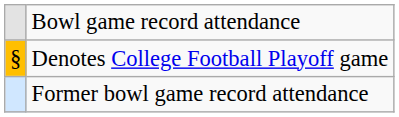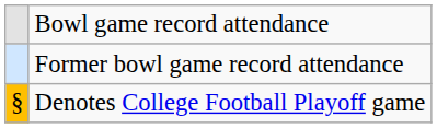rows swapped: Former bowl game record attendance <-> Denotes College Football Playoff game
